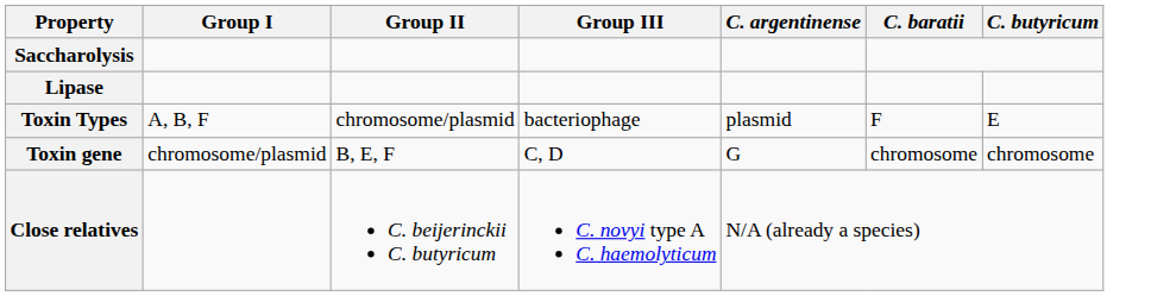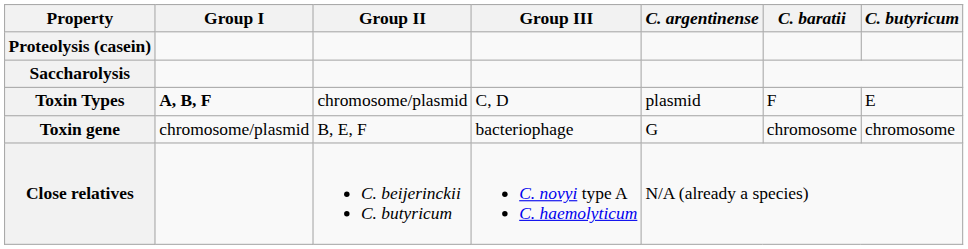+ row: Proteolysis (casein)
- row: Lipase
Toxin Types | Group I: normal -> bold
Toxin Types | Group III: bacteriophage -> C, D
Toxin gene | Group III: C, D -> bacteriophage
